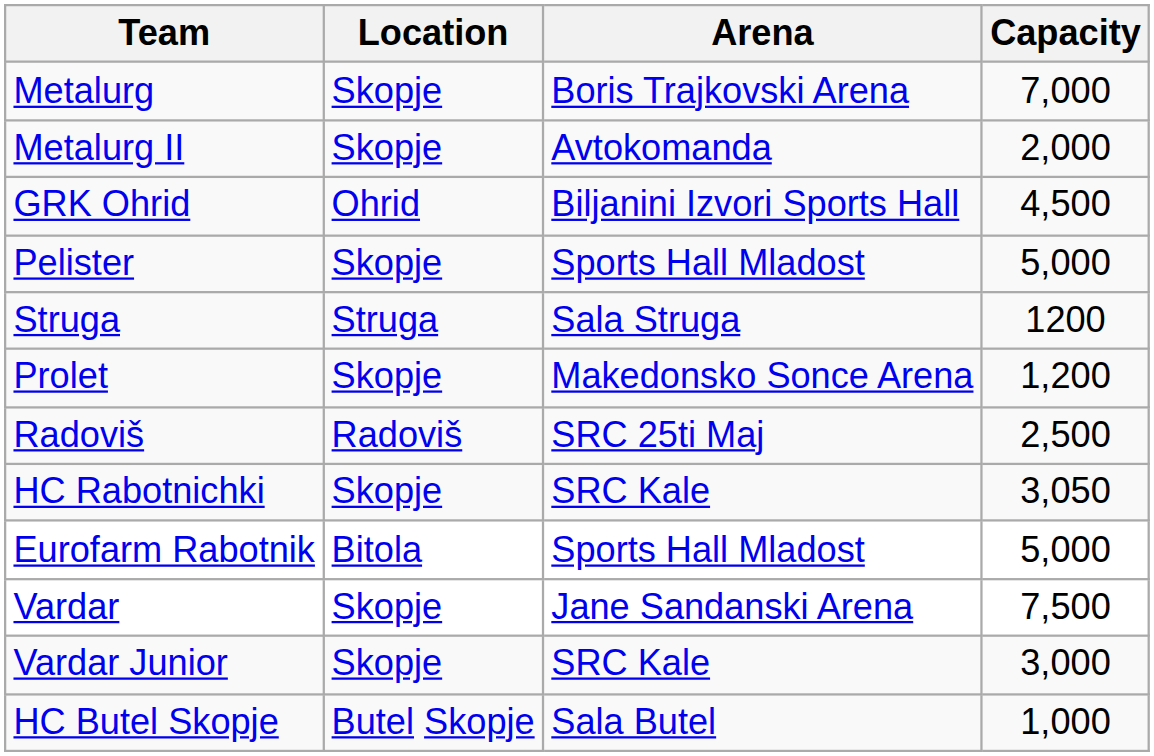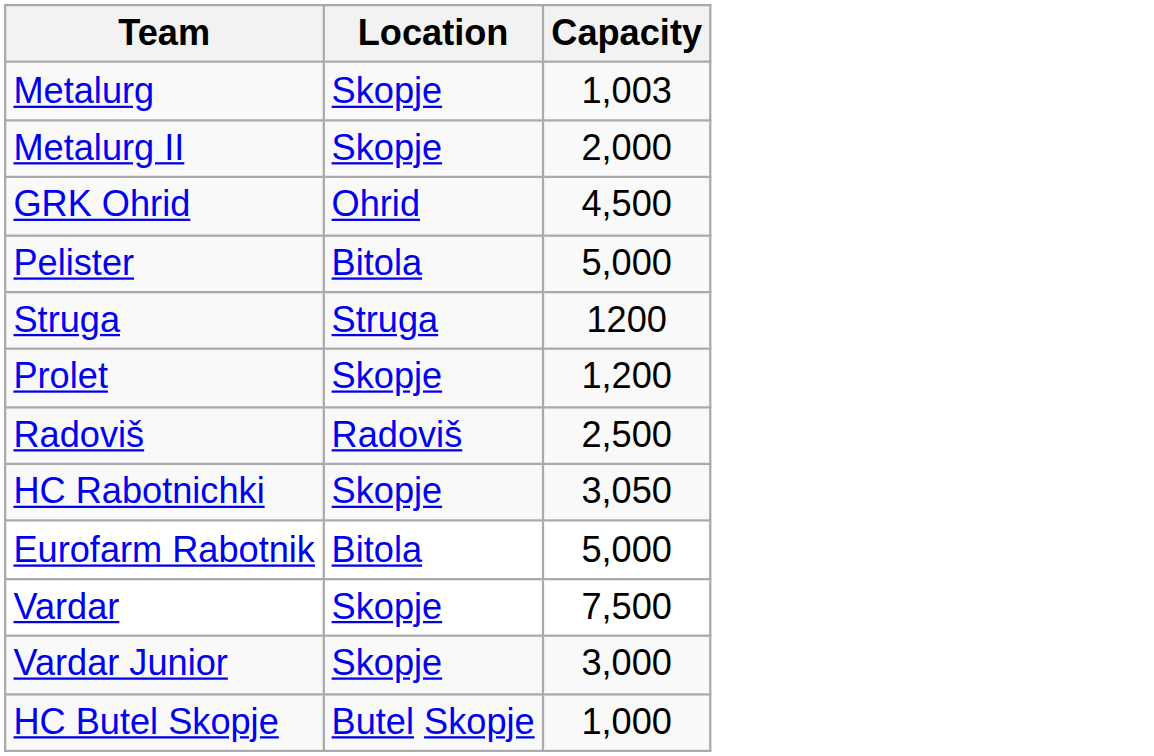- column: Arena | Boris Trajkovski Arena | Avtokomanda | Biljanini Izvori Sports Hall | Sports Hall Mladost | Sala Struga | Makedonsko Sonce Arena | SRC 25ti Maj | SRC Kale | Sports Hall Mladost | Jane Sandanski Arena | SRC Kale | Sala Butel
Metalurg | Capacity: 7,000 -> 1,003
Pelister | Location: Skopje -> Bitola
